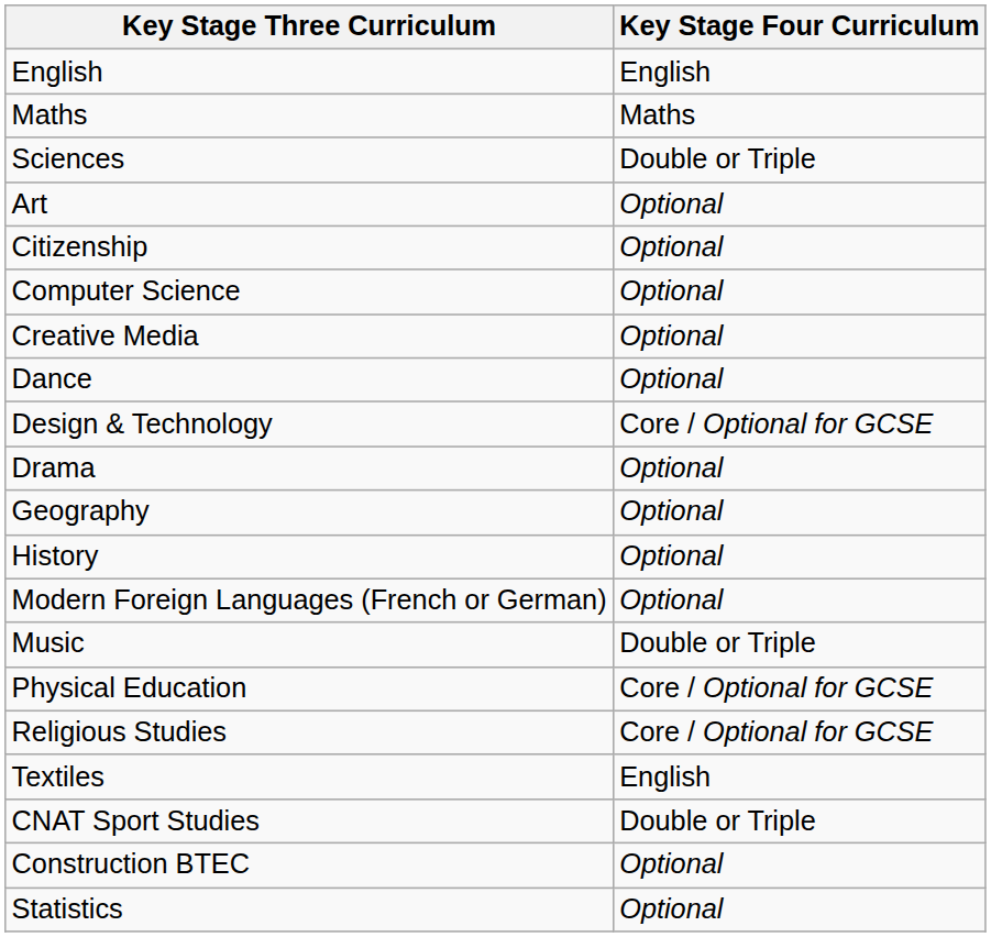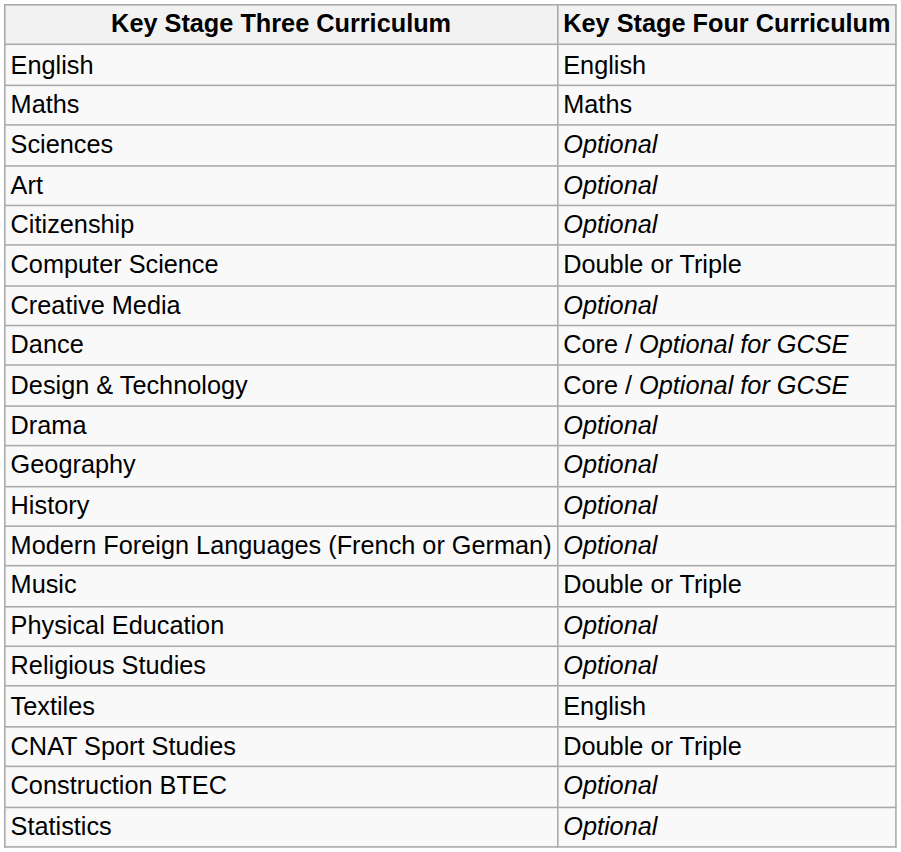Sciences | Key Stage Four Curriculum: Double or Triple -> Optional
Computer Science | Key Stage Four Curriculum: Optional -> Double or Triple
Dance | Key Stage Four Curriculum: Optional -> Core / Optional for GCSE
Physical Education | Key Stage Four Curriculum: Core / Optional for GCSE -> Optional
Religious Studies | Key Stage Four Curriculum: Core / Optional for GCSE -> Optional
